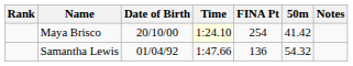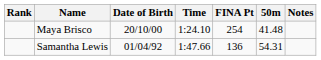Maya Brisco | Time: lightyellow background -> no background
Maya Brisco | 50m: 41.42 -> 41.48
Samantha Lewis | 50m: 54.32 -> 54.31
